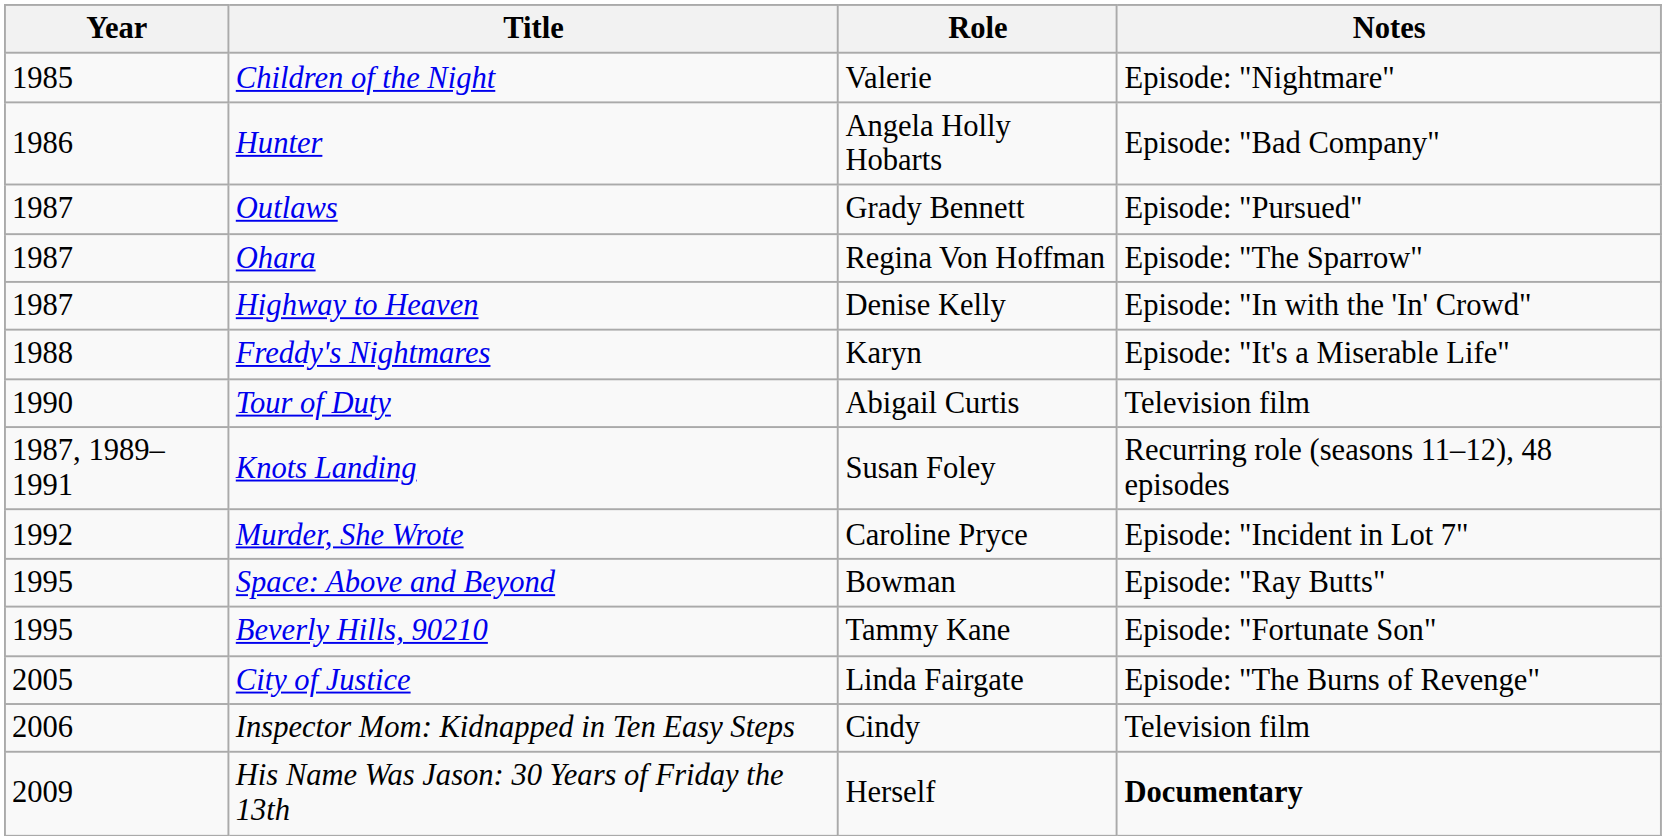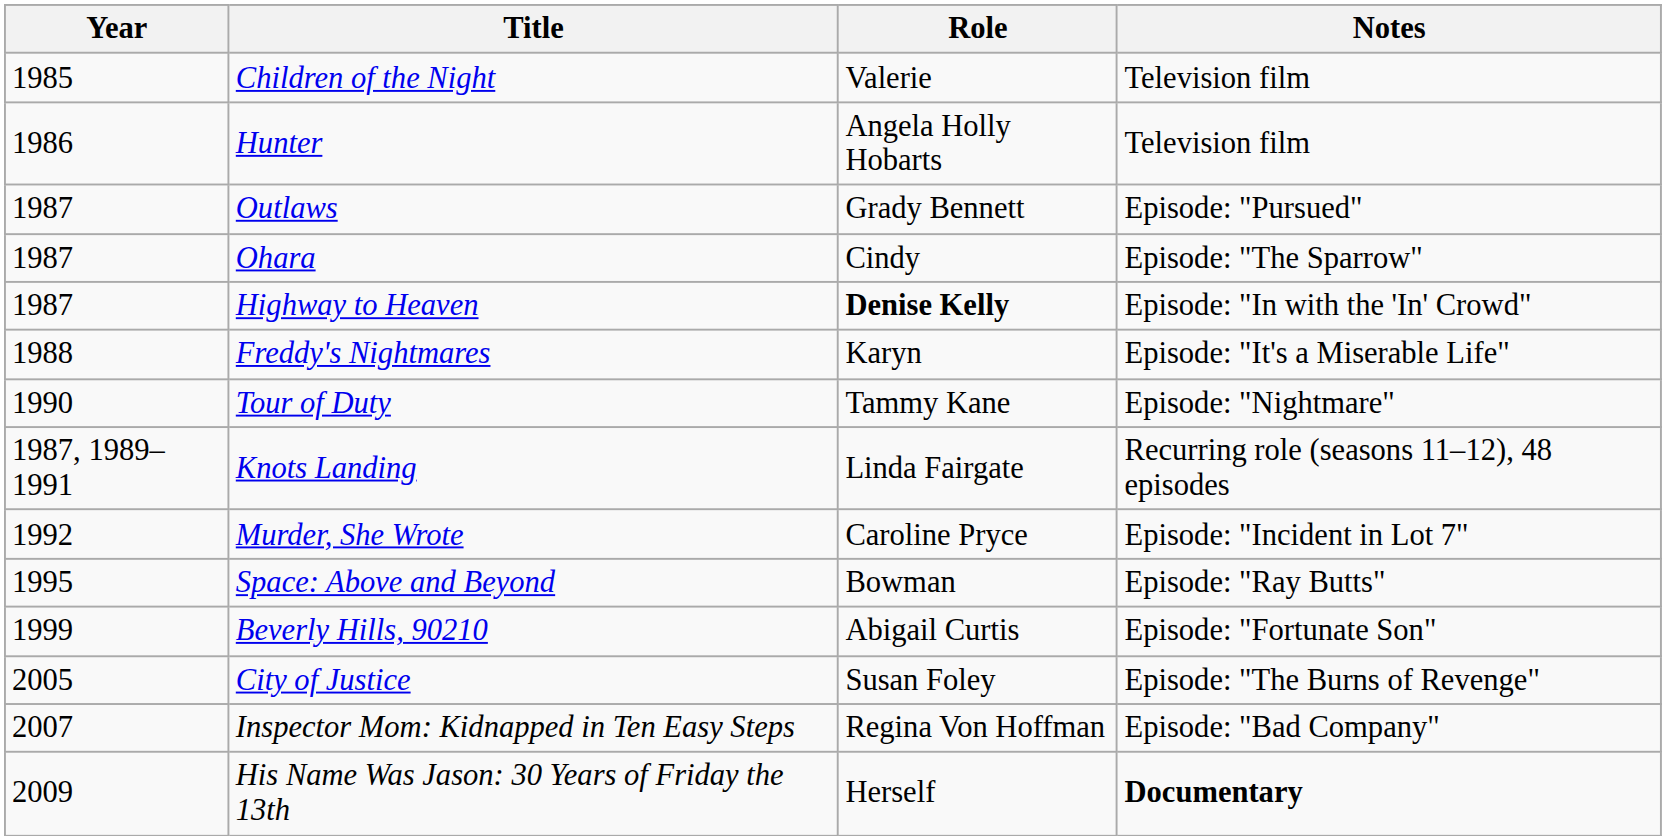Children of the Night | Notes: Episode: "Nightmare" -> Television film
Hunter | Notes: Episode: "Bad Company" -> Television film
Ohara | Role: Regina Von Hoffman -> Cindy
Highway to Heaven | Role: normal -> bold
Tour of Duty | Role: Abigail Curtis -> Tammy Kane
Tour of Duty | Notes: Television film -> Episode: "Nightmare"
Knots Landing | Role: Susan Foley -> Linda Fairgate
Beverly Hills, 90210 | Year: 1995 -> 1999
Beverly Hills, 90210 | Role: Tammy Kane -> Abigail Curtis
City of Justice | Role: Linda Fairgate -> Susan Foley
Inspector Mom: Kidnapped in Ten Easy Steps | Year: 2006 -> 2007
Inspector Mom: Kidnapped in Ten Easy Steps | Role: Cindy -> Regina Von Hoffman
Inspector Mom: Kidnapped in Ten Easy Steps | Notes: Television film -> Episode: "Bad Company"
